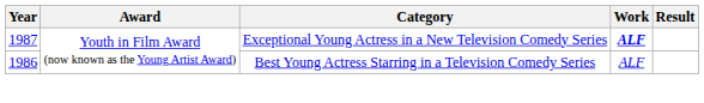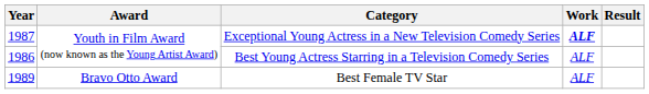+ row: 1989 | Bravo Otto Award | Best Female TV Star | ALF
